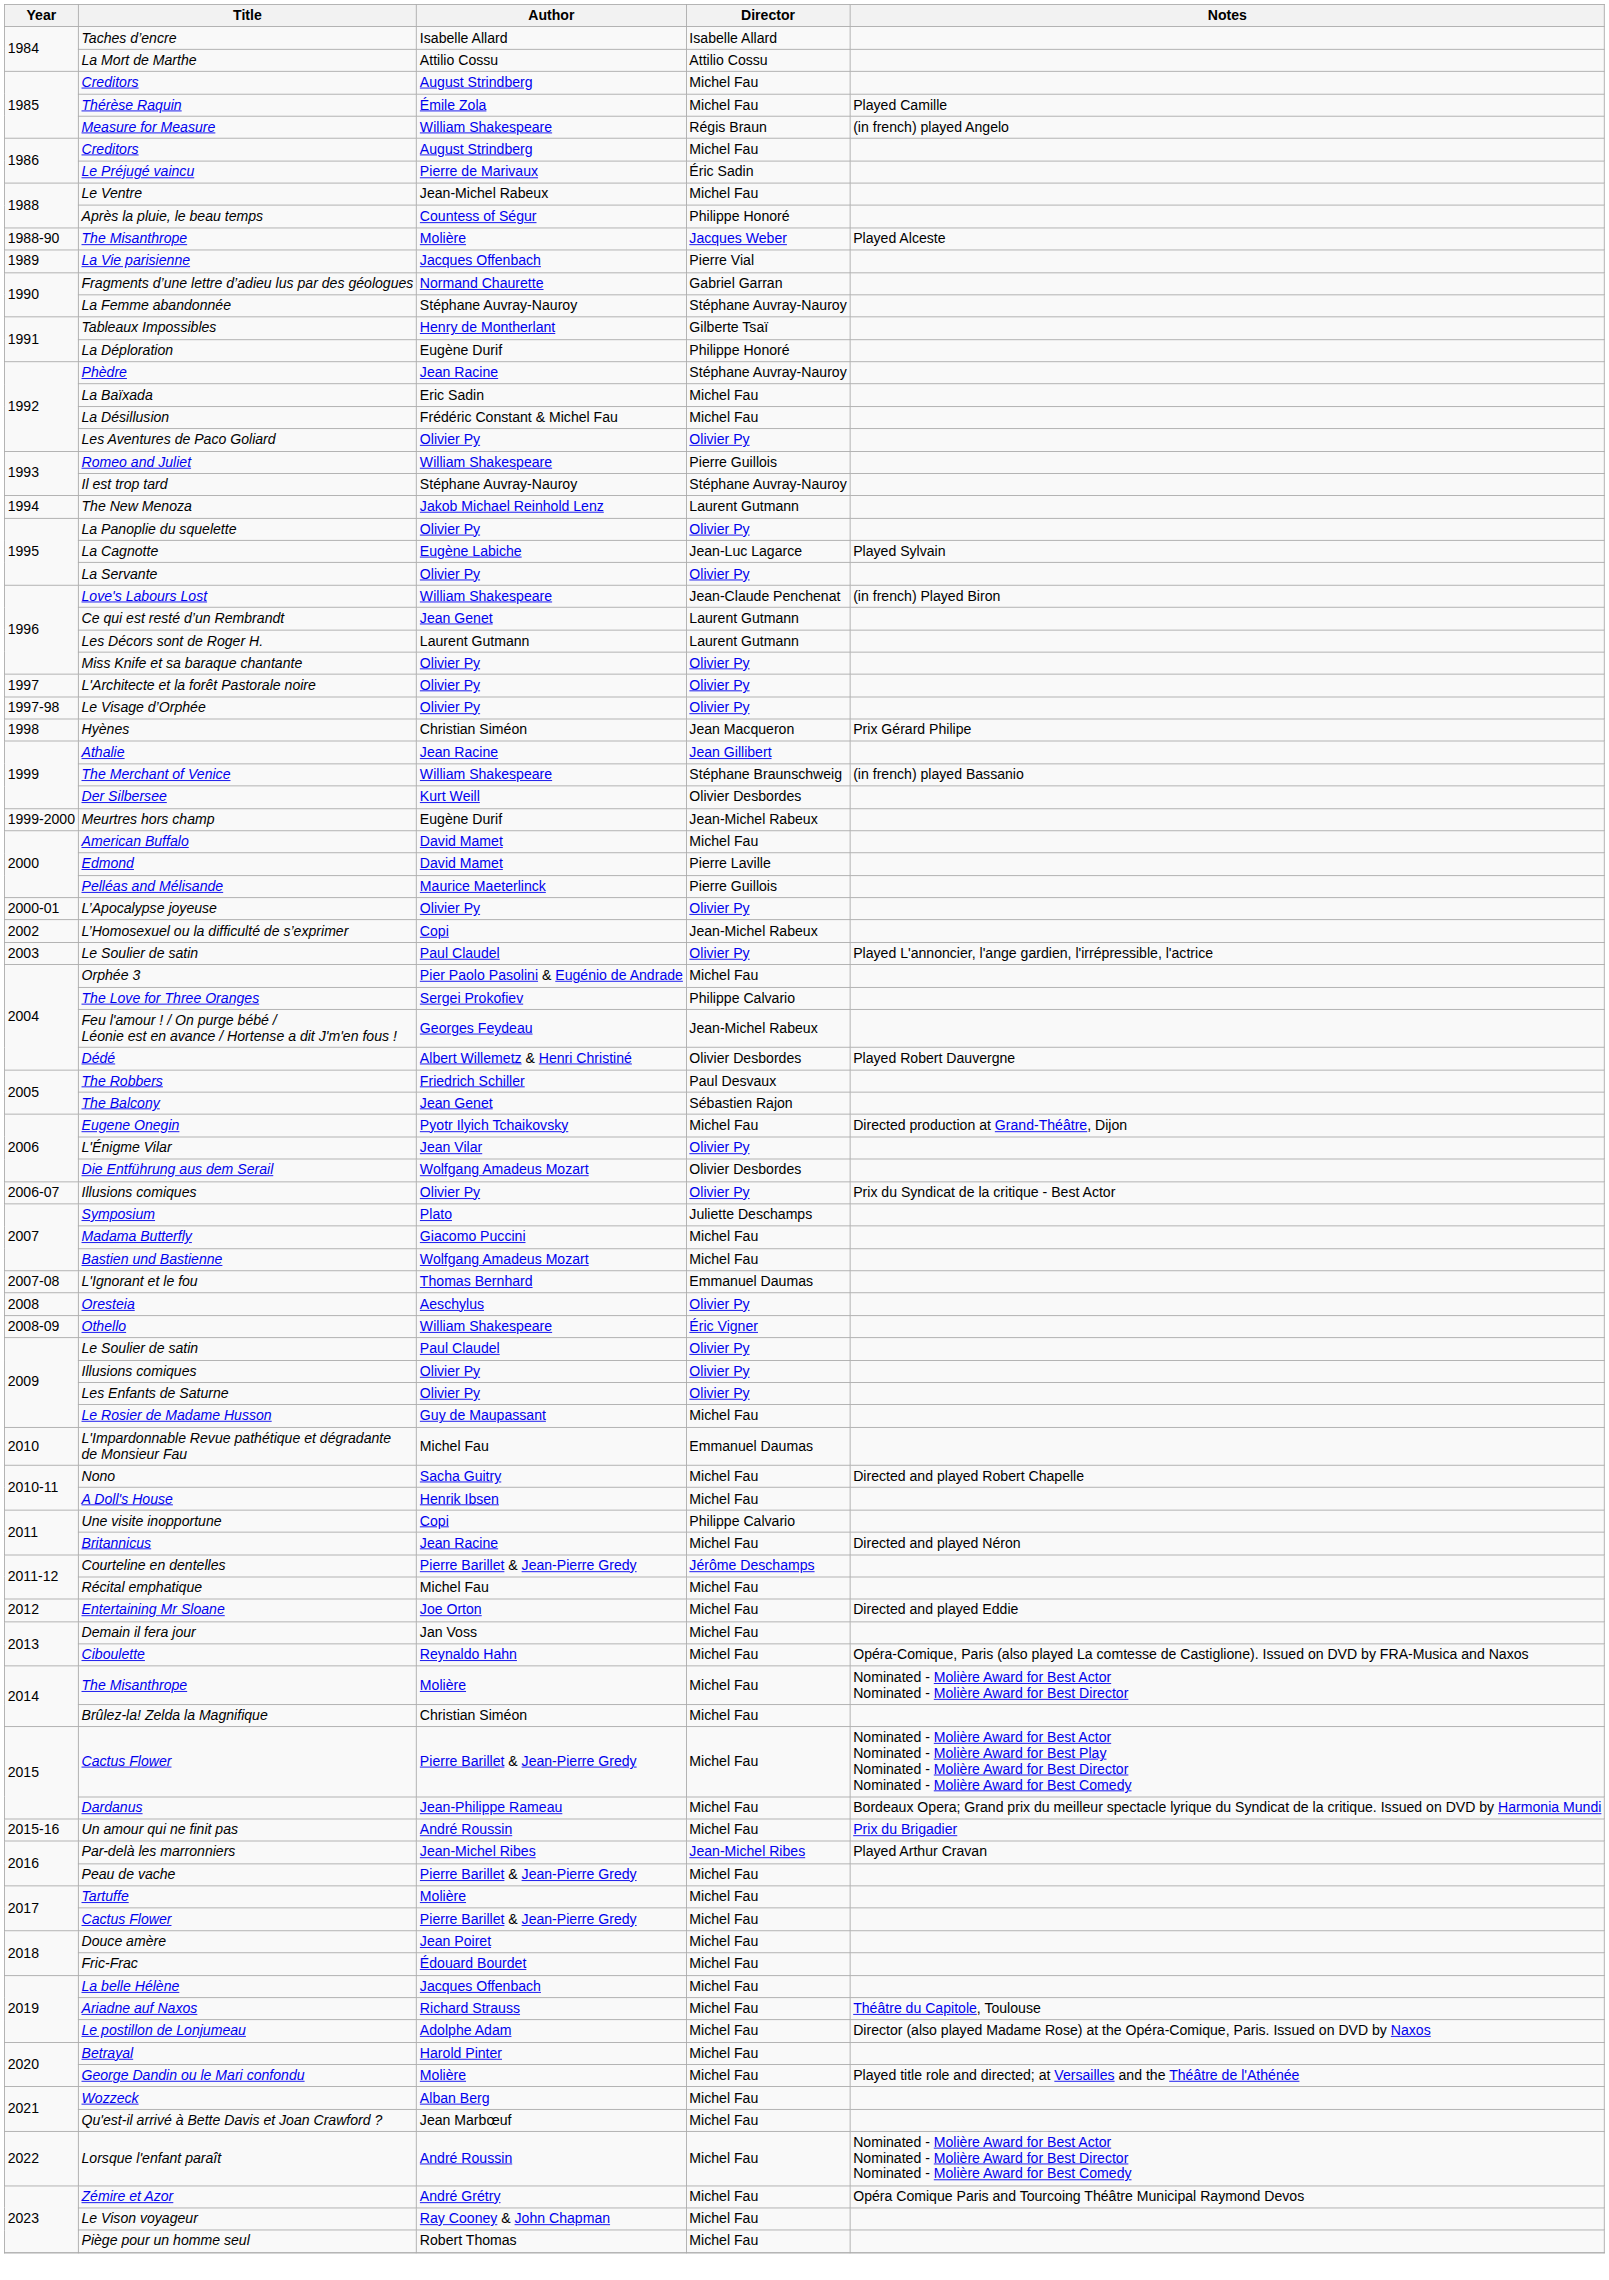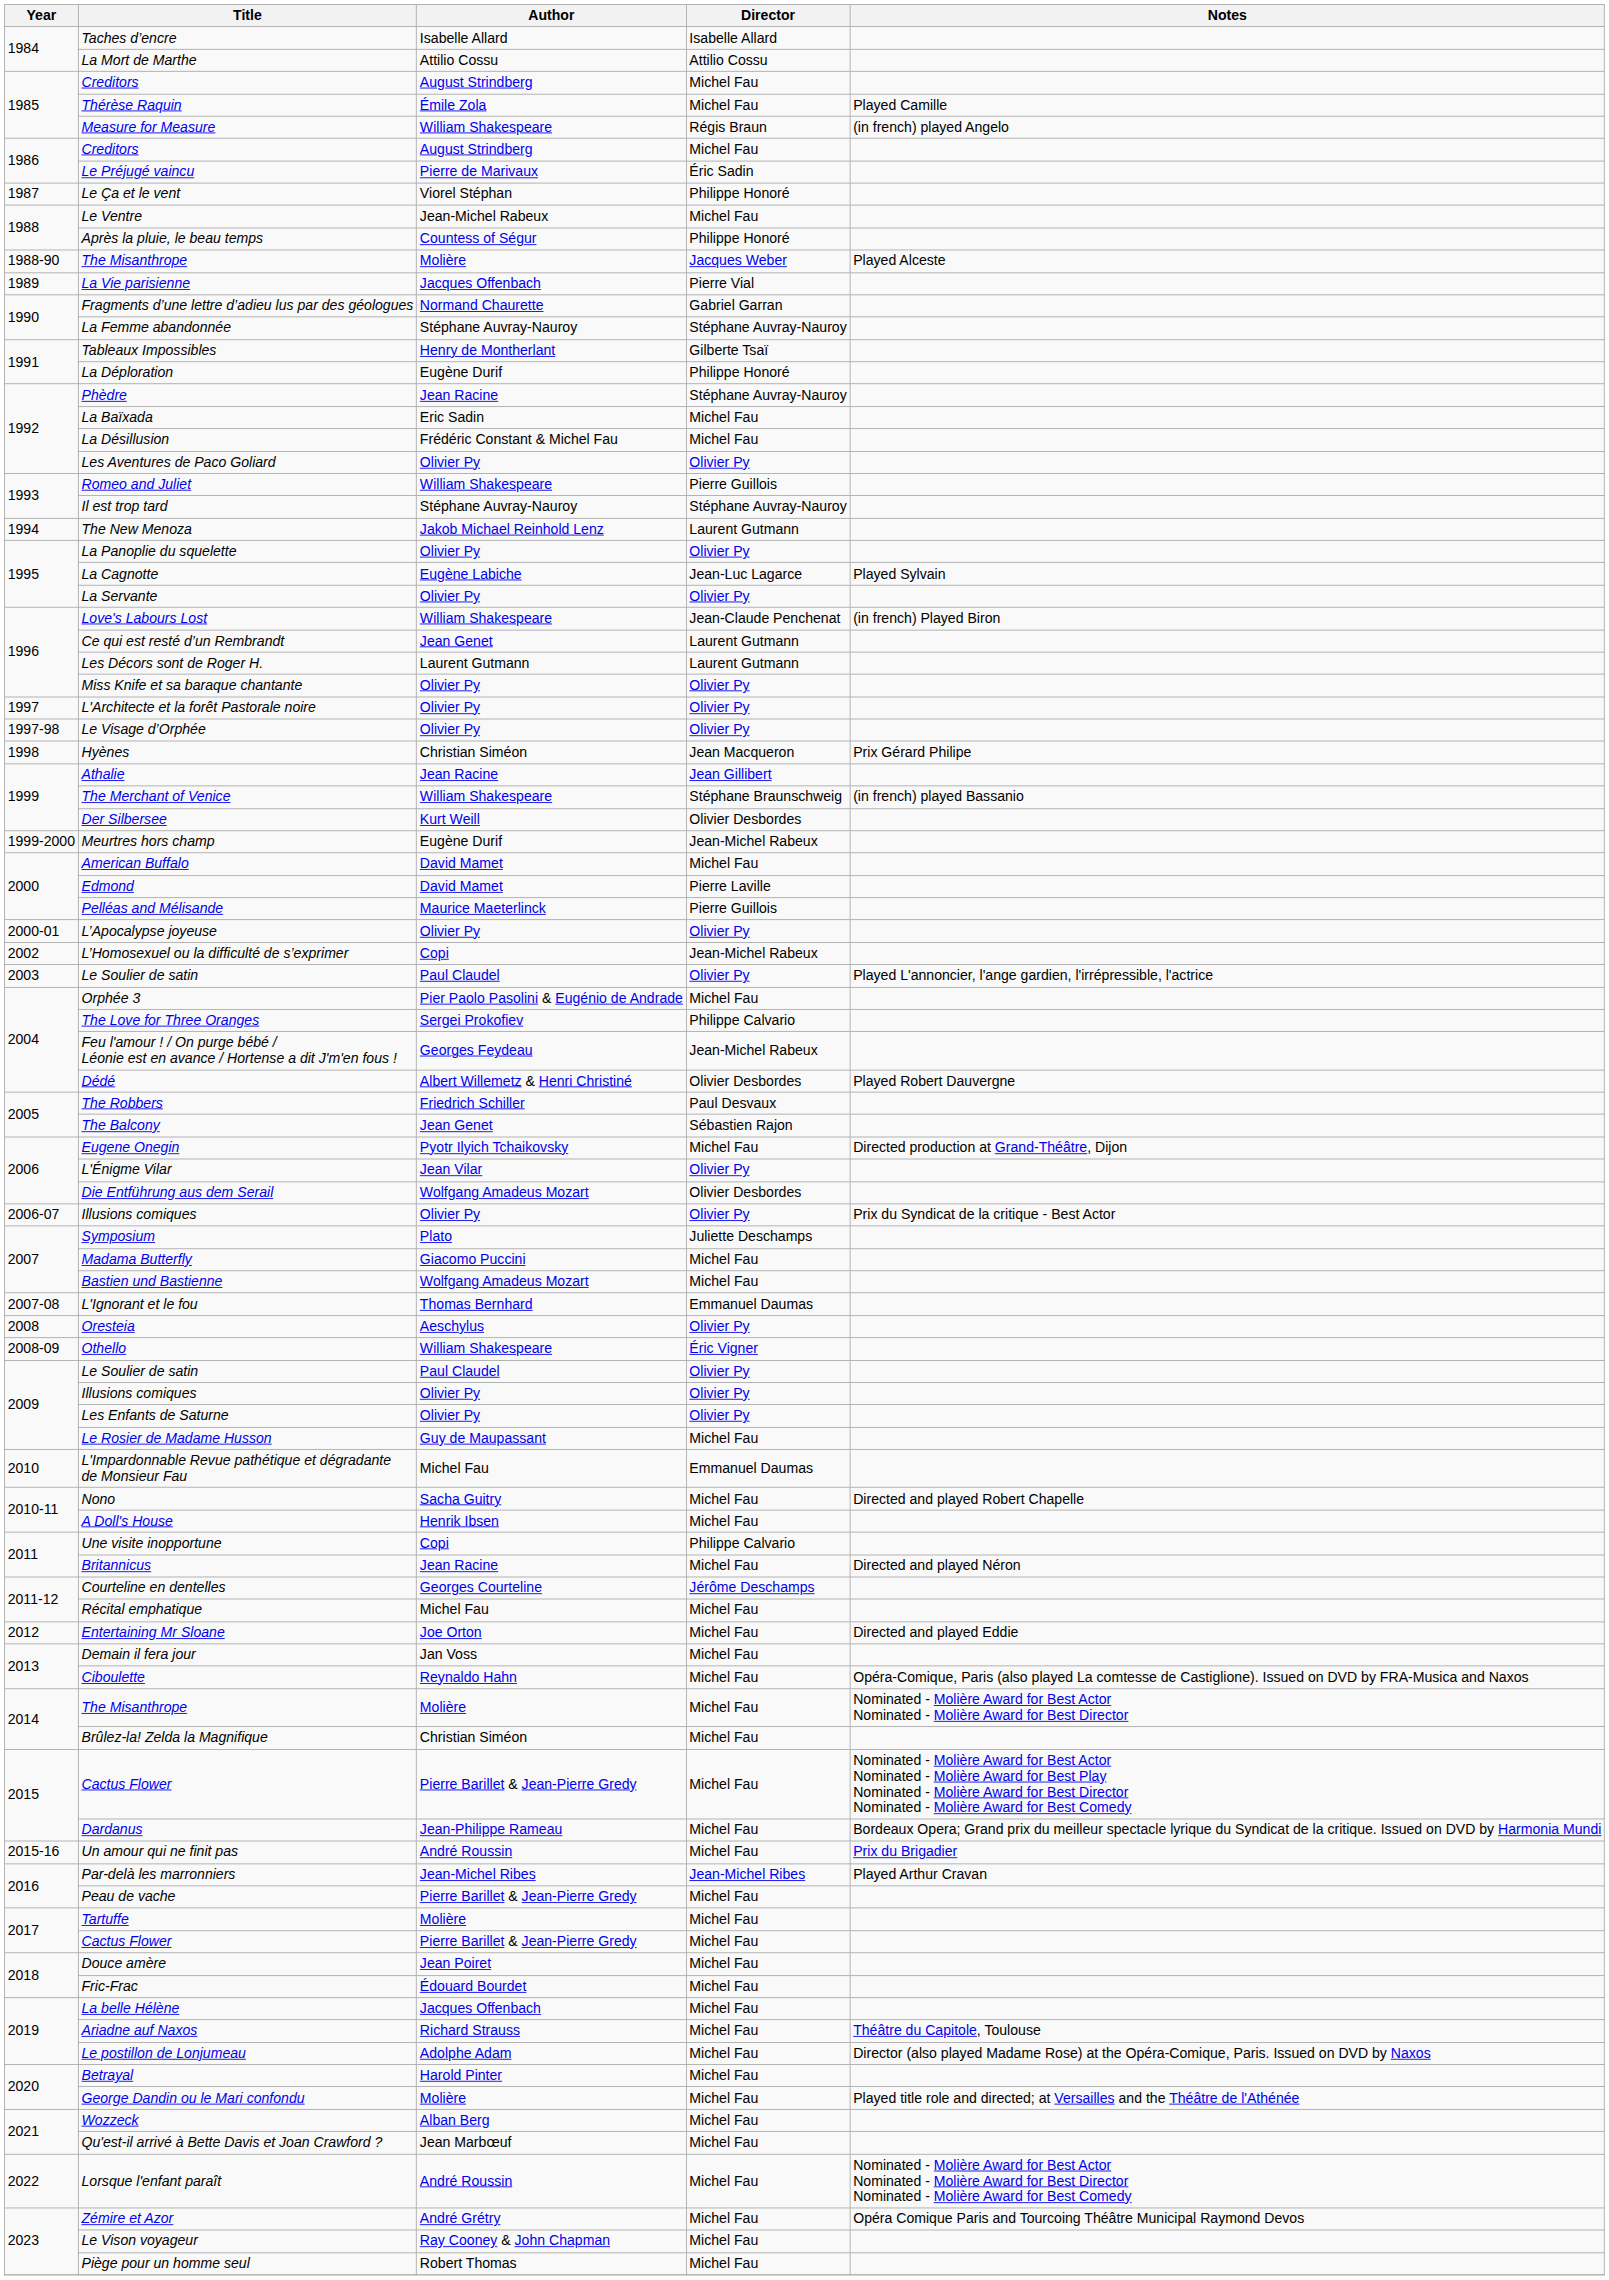+ row: 1987 | Le Ça et le vent | Viorel Stéphan | Philippe Honoré
Courteline en dentelles | Author: Pierre Barillet & Jean-Pierre Gredy -> Georges Courteline
